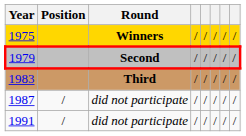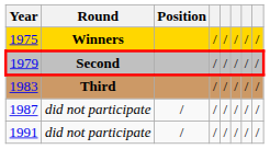columns swapped: Round <-> Position
